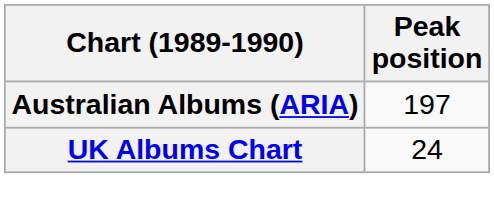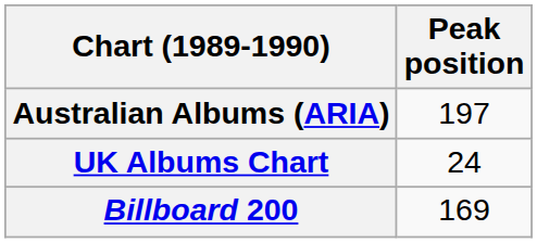+ row: Billboard 200 | 169
